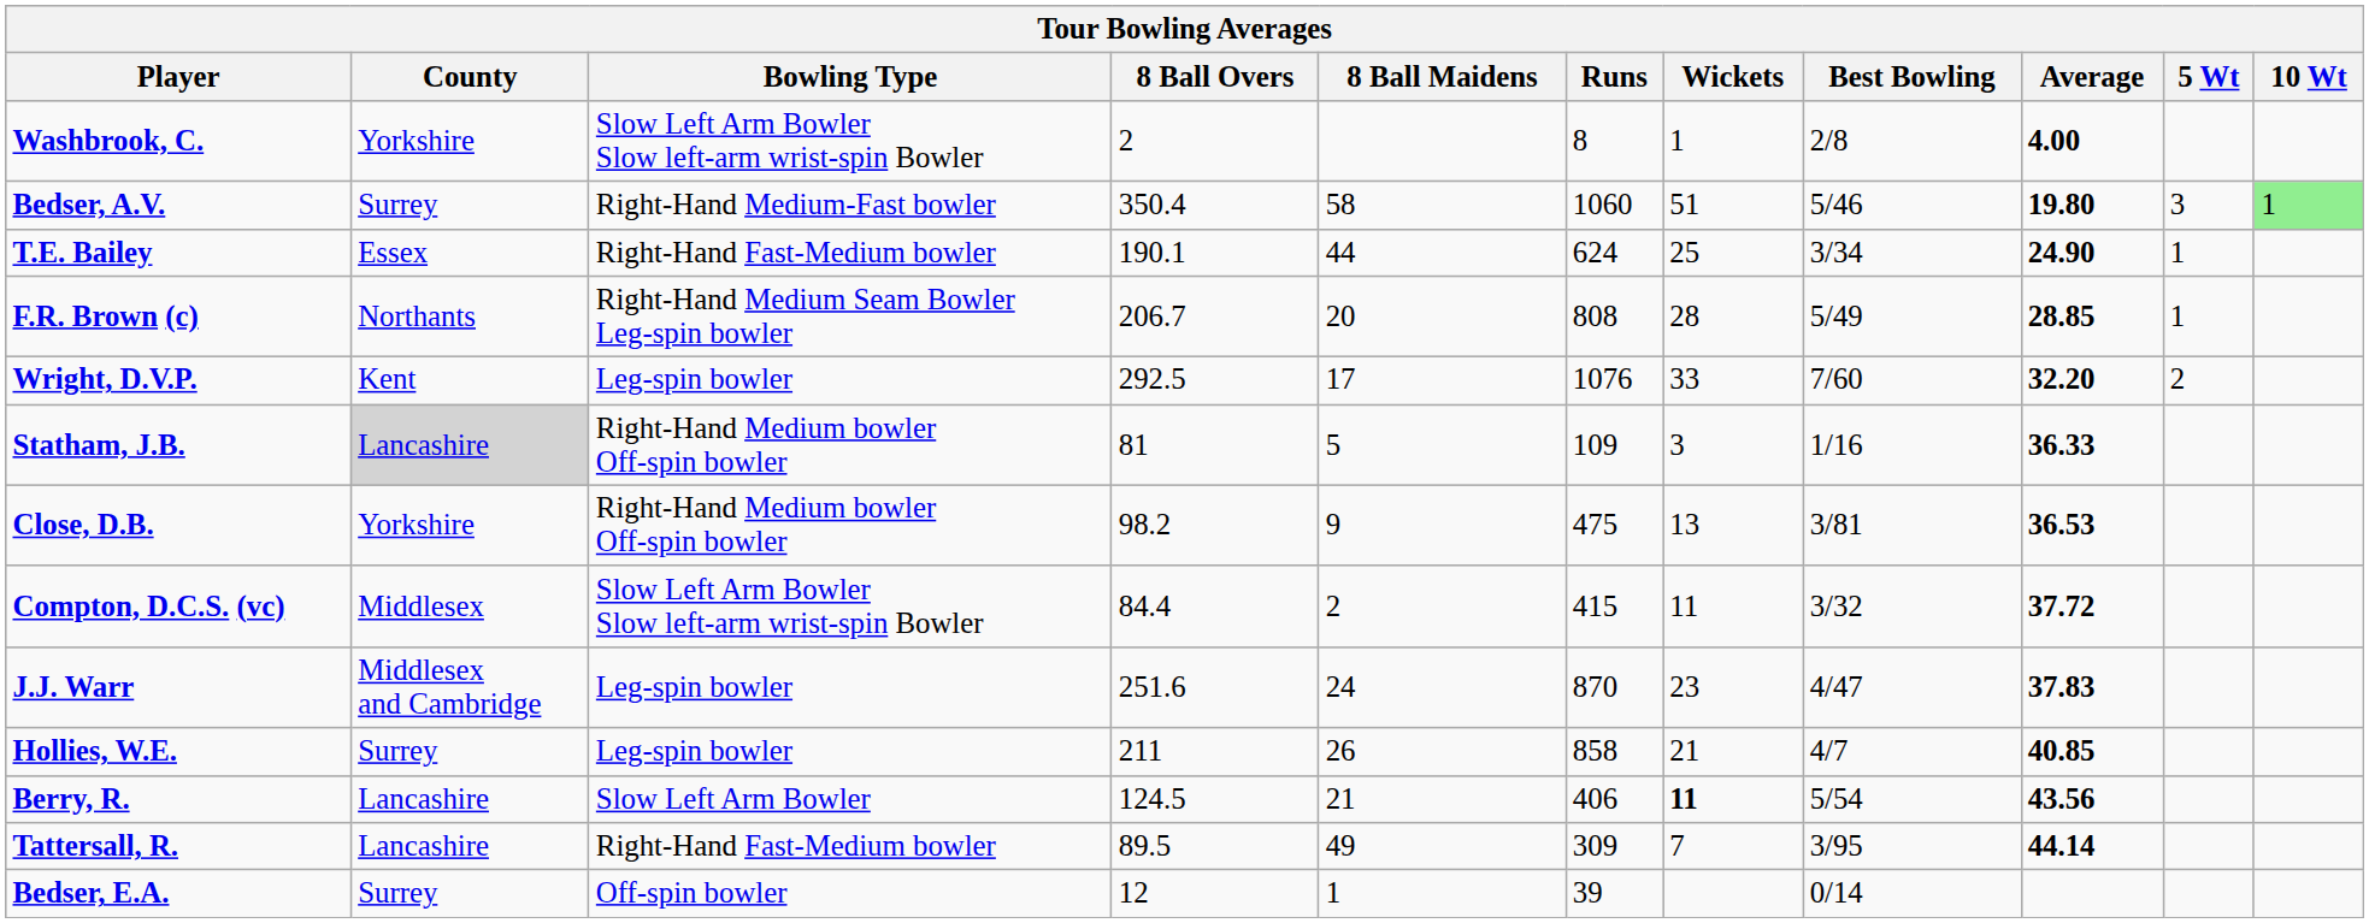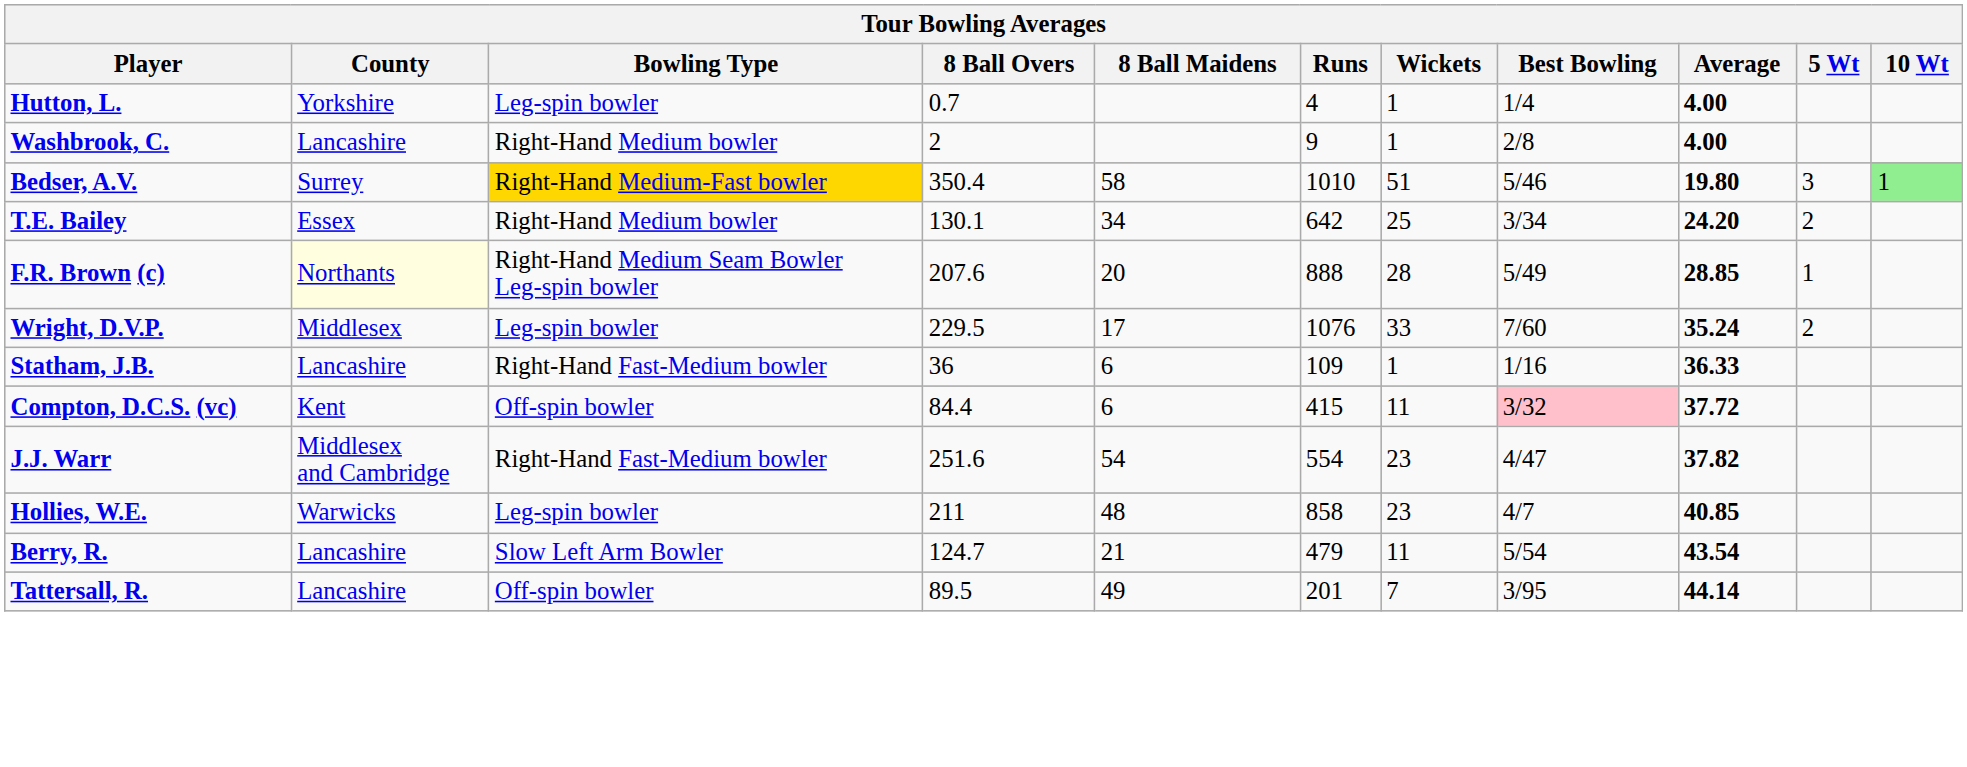+ row: Hutton, L. | Yorkshire | Leg-spin bowler | 0.7 | 4 | 1 | 1/4 | 4.00
Washbrook, C. | County: Yorkshire -> Lancashire
Washbrook, C. | Bowling Type: Slow Left Arm Bowler Slow left-arm wrist-spin Bowler -> Right-Hand Medium bowler
Washbrook, C. | Runs: 8 -> 9
Bedser, A.V. | Bowling Type: no background -> gold background
Bedser, A.V. | Runs: 1060 -> 1010
T.E. Bailey | Bowling Type: Right-Hand Fast-Medium bowler -> Right-Hand Medium bowler
T.E. Bailey | 8 Ball Overs: 190.1 -> 130.1
T.E. Bailey | 8 Ball Maidens: 44 -> 34
T.E. Bailey | Runs: 624 -> 642
T.E. Bailey | Average: 24.90 -> 24.20
T.E. Bailey | 5 Wt: 1 -> 2
F.R. Brown (c) | County: no background -> lightyellow background
F.R. Brown (c) | 8 Ball Overs: 206.7 -> 207.6
F.R. Brown (c) | Runs: 808 -> 888
Wright, D.V.P. | County: Kent -> Middlesex
Wright, D.V.P. | 8 Ball Overs: 292.5 -> 229.5
Wright, D.V.P. | Average: 32.20 -> 35.24
Statham, J.B. | County: lightgrey background -> no background
Statham, J.B. | Bowling Type: Right-Hand Medium bowler Off-spin bowler -> Right-Hand Fast-Medium bowler
Statham, J.B. | 8 Ball Overs: 81 -> 36
Statham, J.B. | 8 Ball Maidens: 5 -> 6
Statham, J.B. | Wickets: 3 -> 1
- row: Close, D.B. | Yorkshire | Right-Hand Medium bowler Off-spin bowler | 98.2 | 9 | 475 | 13 | 3/81 | 36.53
Compton, D.C.S. (vc) | County: Middlesex -> Kent
Compton, D.C.S. (vc) | Bowling Type: Slow Left Arm Bowler Slow left-arm wrist-spin Bowler -> Off-spin bowler
Compton, D.C.S. (vc) | 8 Ball Maidens: 2 -> 6
Compton, D.C.S. (vc) | Best Bowling: no background -> pink background
J.J. Warr | Bowling Type: Leg-spin bowler -> Right-Hand Fast-Medium bowler
J.J. Warr | 8 Ball Maidens: 24 -> 54
J.J. Warr | Runs: 870 -> 554
J.J. Warr | Average: 37.83 -> 37.82
Hollies, W.E. | County: Surrey -> Warwicks
Hollies, W.E. | 8 Ball Maidens: 26 -> 48
Hollies, W.E. | Wickets: 21 -> 23
Berry, R. | 8 Ball Overs: 124.5 -> 124.7
Berry, R. | Runs: 406 -> 479
Berry, R. | Wickets: bold -> normal
Berry, R. | Average: 43.56 -> 43.54
Tattersall, R. | Bowling Type: Right-Hand Fast-Medium bowler -> Off-spin bowler
Tattersall, R. | Runs: 309 -> 201
- row: Bedser, E.A. | Surrey | Off-spin bowler | 12 | 1 | 39 | 0/14
